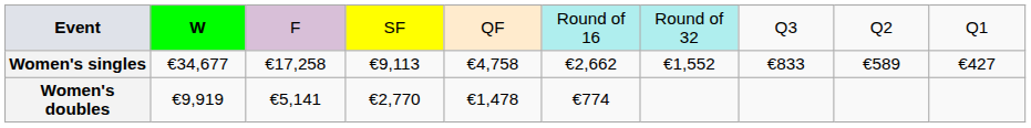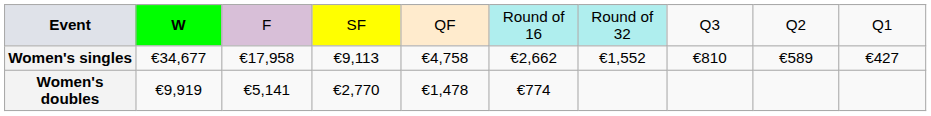Women's singles | column 3: €17,258 -> €17,958
Women's singles | column 8: €833 -> €810
